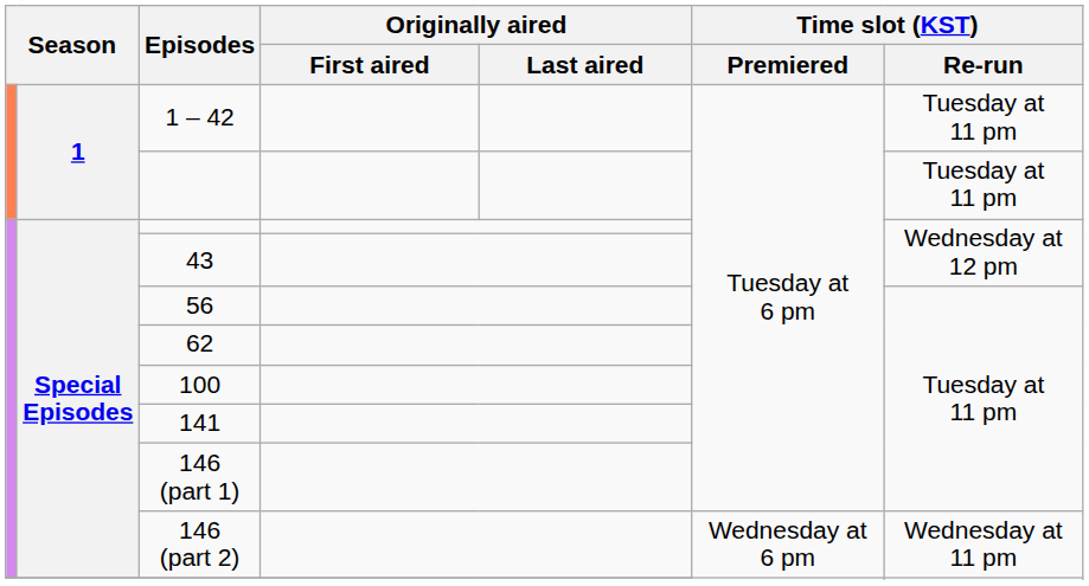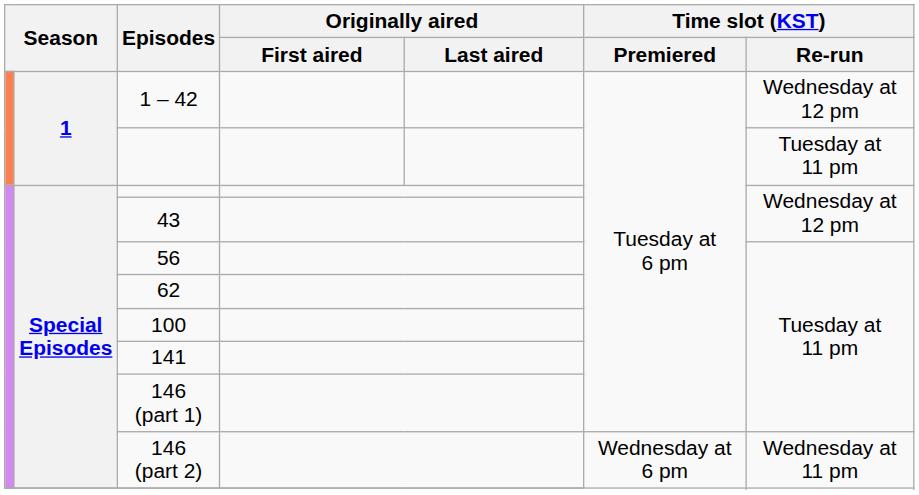1 – 42 | Time slot (KST) / Re-run: Tuesday at 11 pm -> Wednesday at 12 pm
